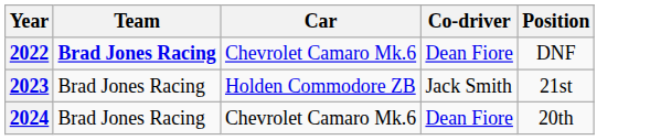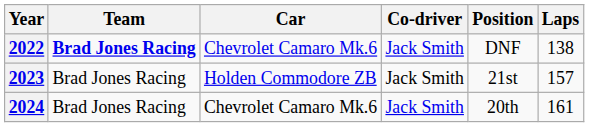+ column: Laps | 138 | 157 | 161
2022 | Co-driver: Dean Fiore -> Jack Smith
2024 | Co-driver: Dean Fiore -> Jack Smith
